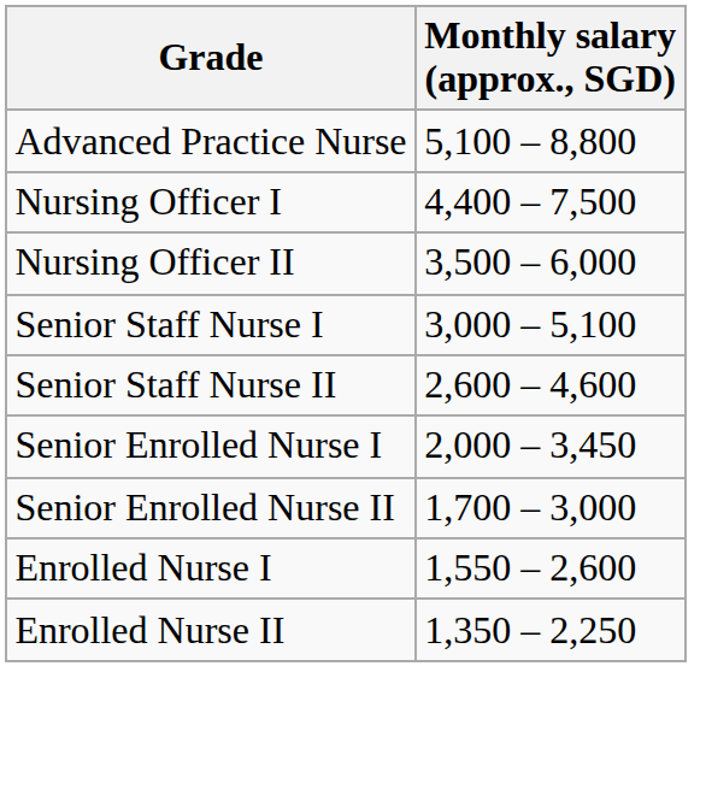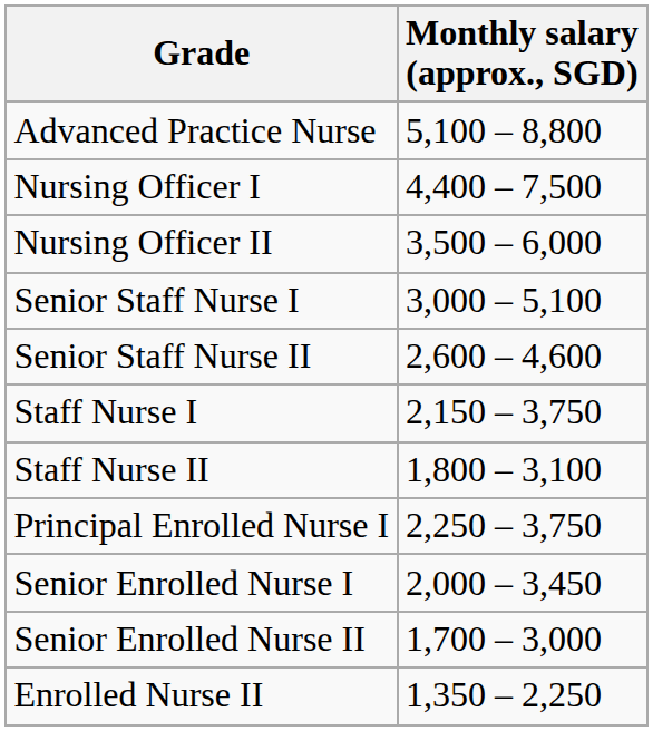+ row: Staff Nurse I | 2,150 – 3,750
+ row: Staff Nurse II | 1,800 – 3,100
+ row: Principal Enrolled Nurse I | 2,250 – 3,750
- row: Enrolled Nurse I | 1,550 – 2,600
